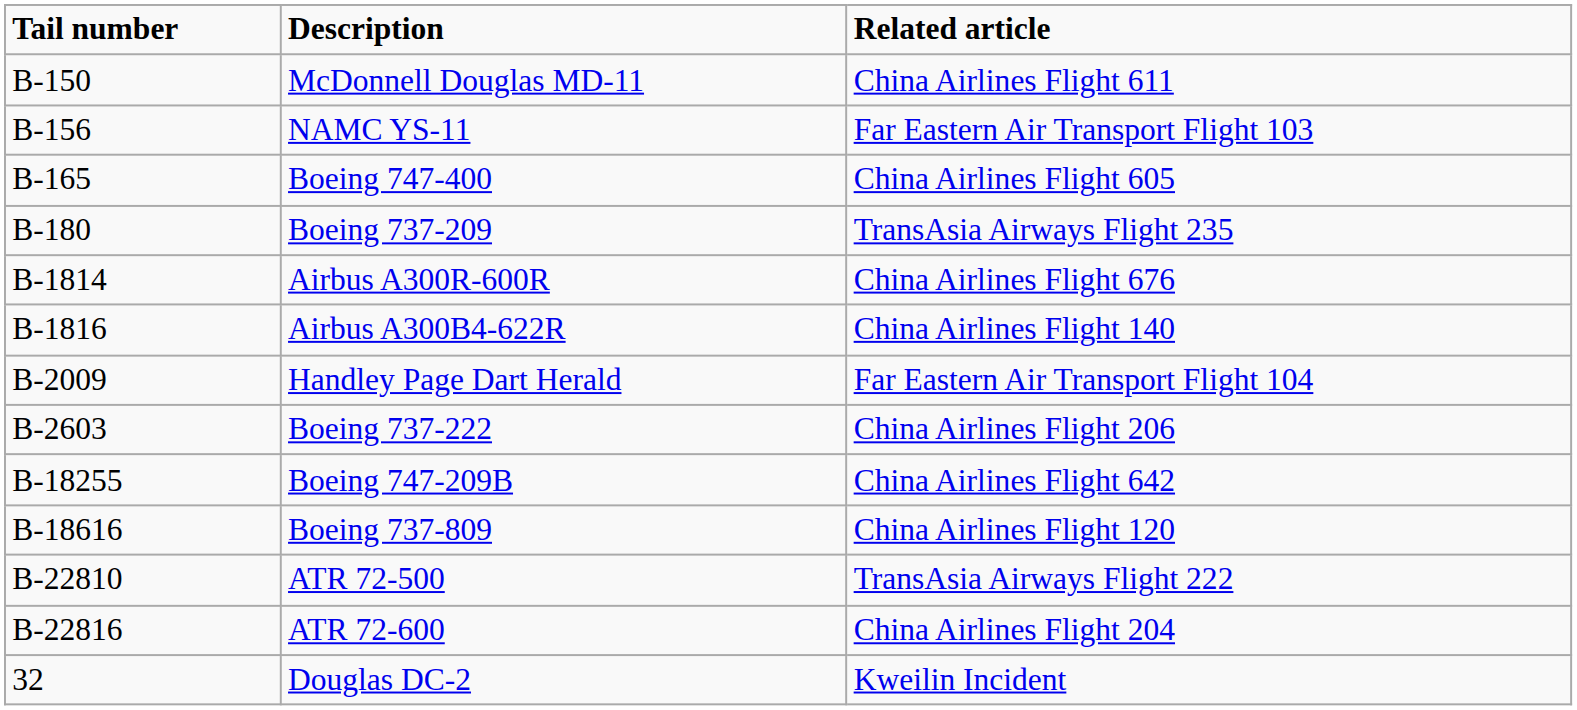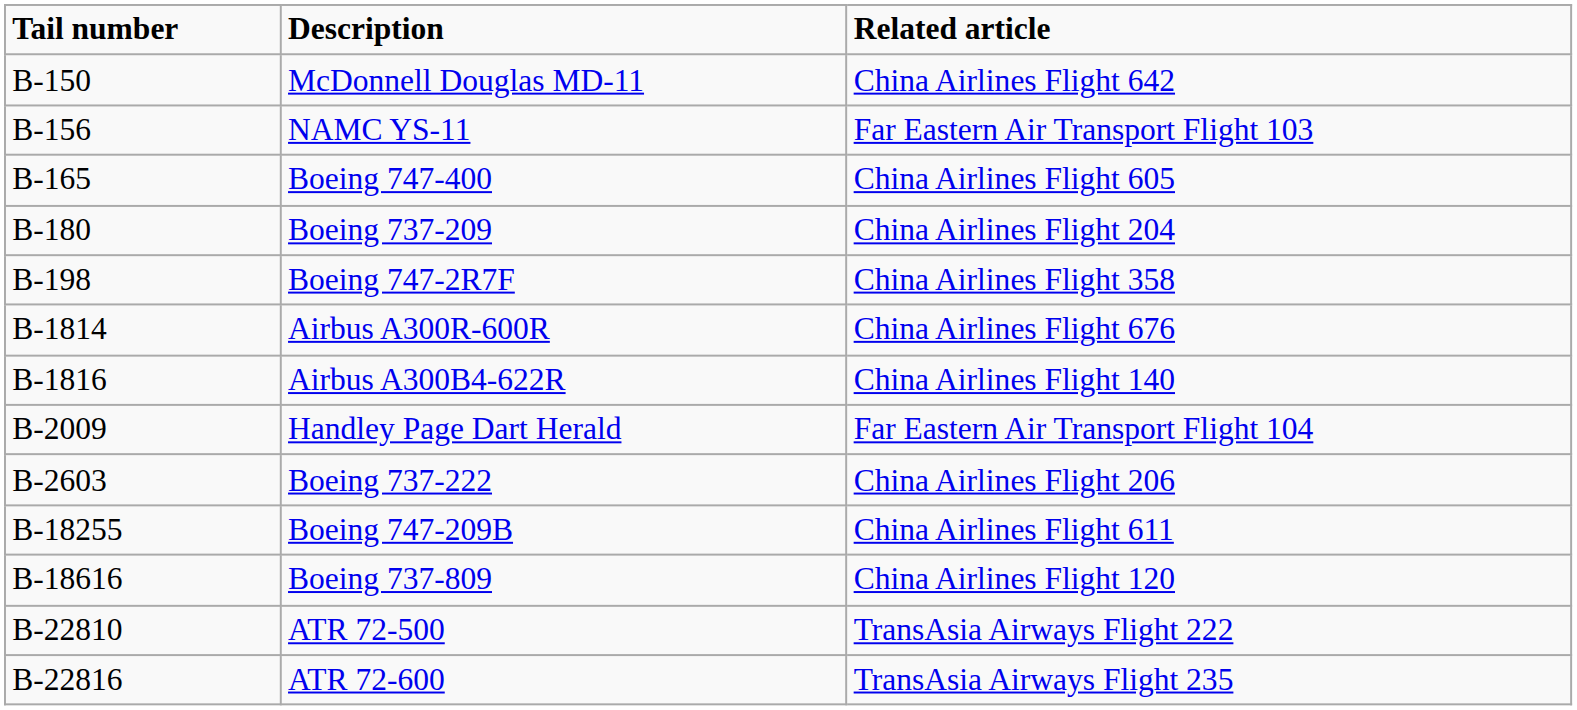McDonnell Douglas MD-11 | Related article: China Airlines Flight 611 -> China Airlines Flight 642
Boeing 737-209 | Related article: TransAsia Airways Flight 235 -> China Airlines Flight 204
+ row: B-198 | Boeing 747-2R7F | China Airlines Flight 358
Boeing 747-209B | Related article: China Airlines Flight 642 -> China Airlines Flight 611
ATR 72-600 | Related article: China Airlines Flight 204 -> TransAsia Airways Flight 235
- row: 32 | Douglas DC-2 | Kweilin Incident
